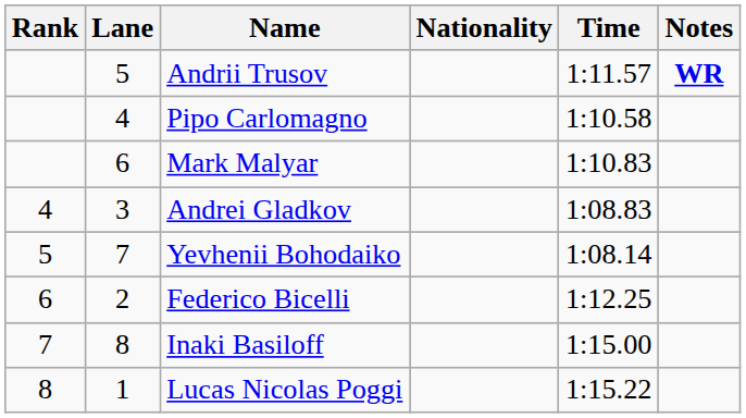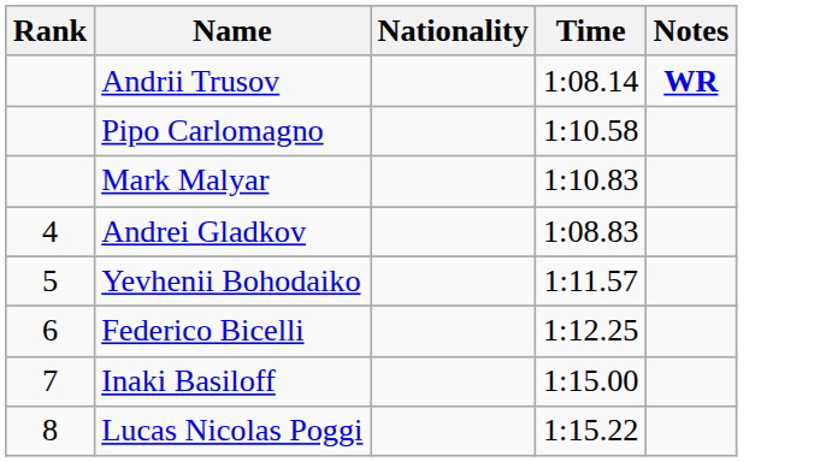- column: Lane | 5 | 4 | 6 | 3 | 7 | 2 | 8 | 1
Andrii Trusov | Time: 1:11.57 -> 1:08.14
Yevhenii Bohodaiko | Time: 1:08.14 -> 1:11.57
